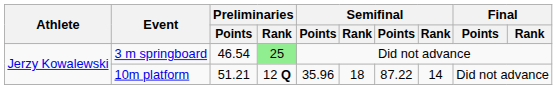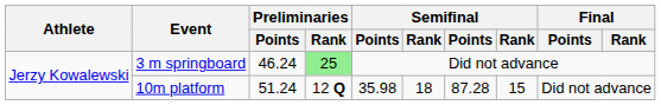3 m springboard | Preliminaries / Points: 46.54 -> 46.24
10m platform | Preliminaries / Points: 51.21 -> 51.24
10m platform | column 5: 35.96 -> 35.98
10m platform | column 7: 87.22 -> 87.28
10m platform | column 8: 14 -> 15
